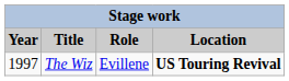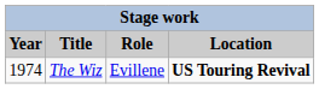The Wiz | Year: 1997 -> 1974
